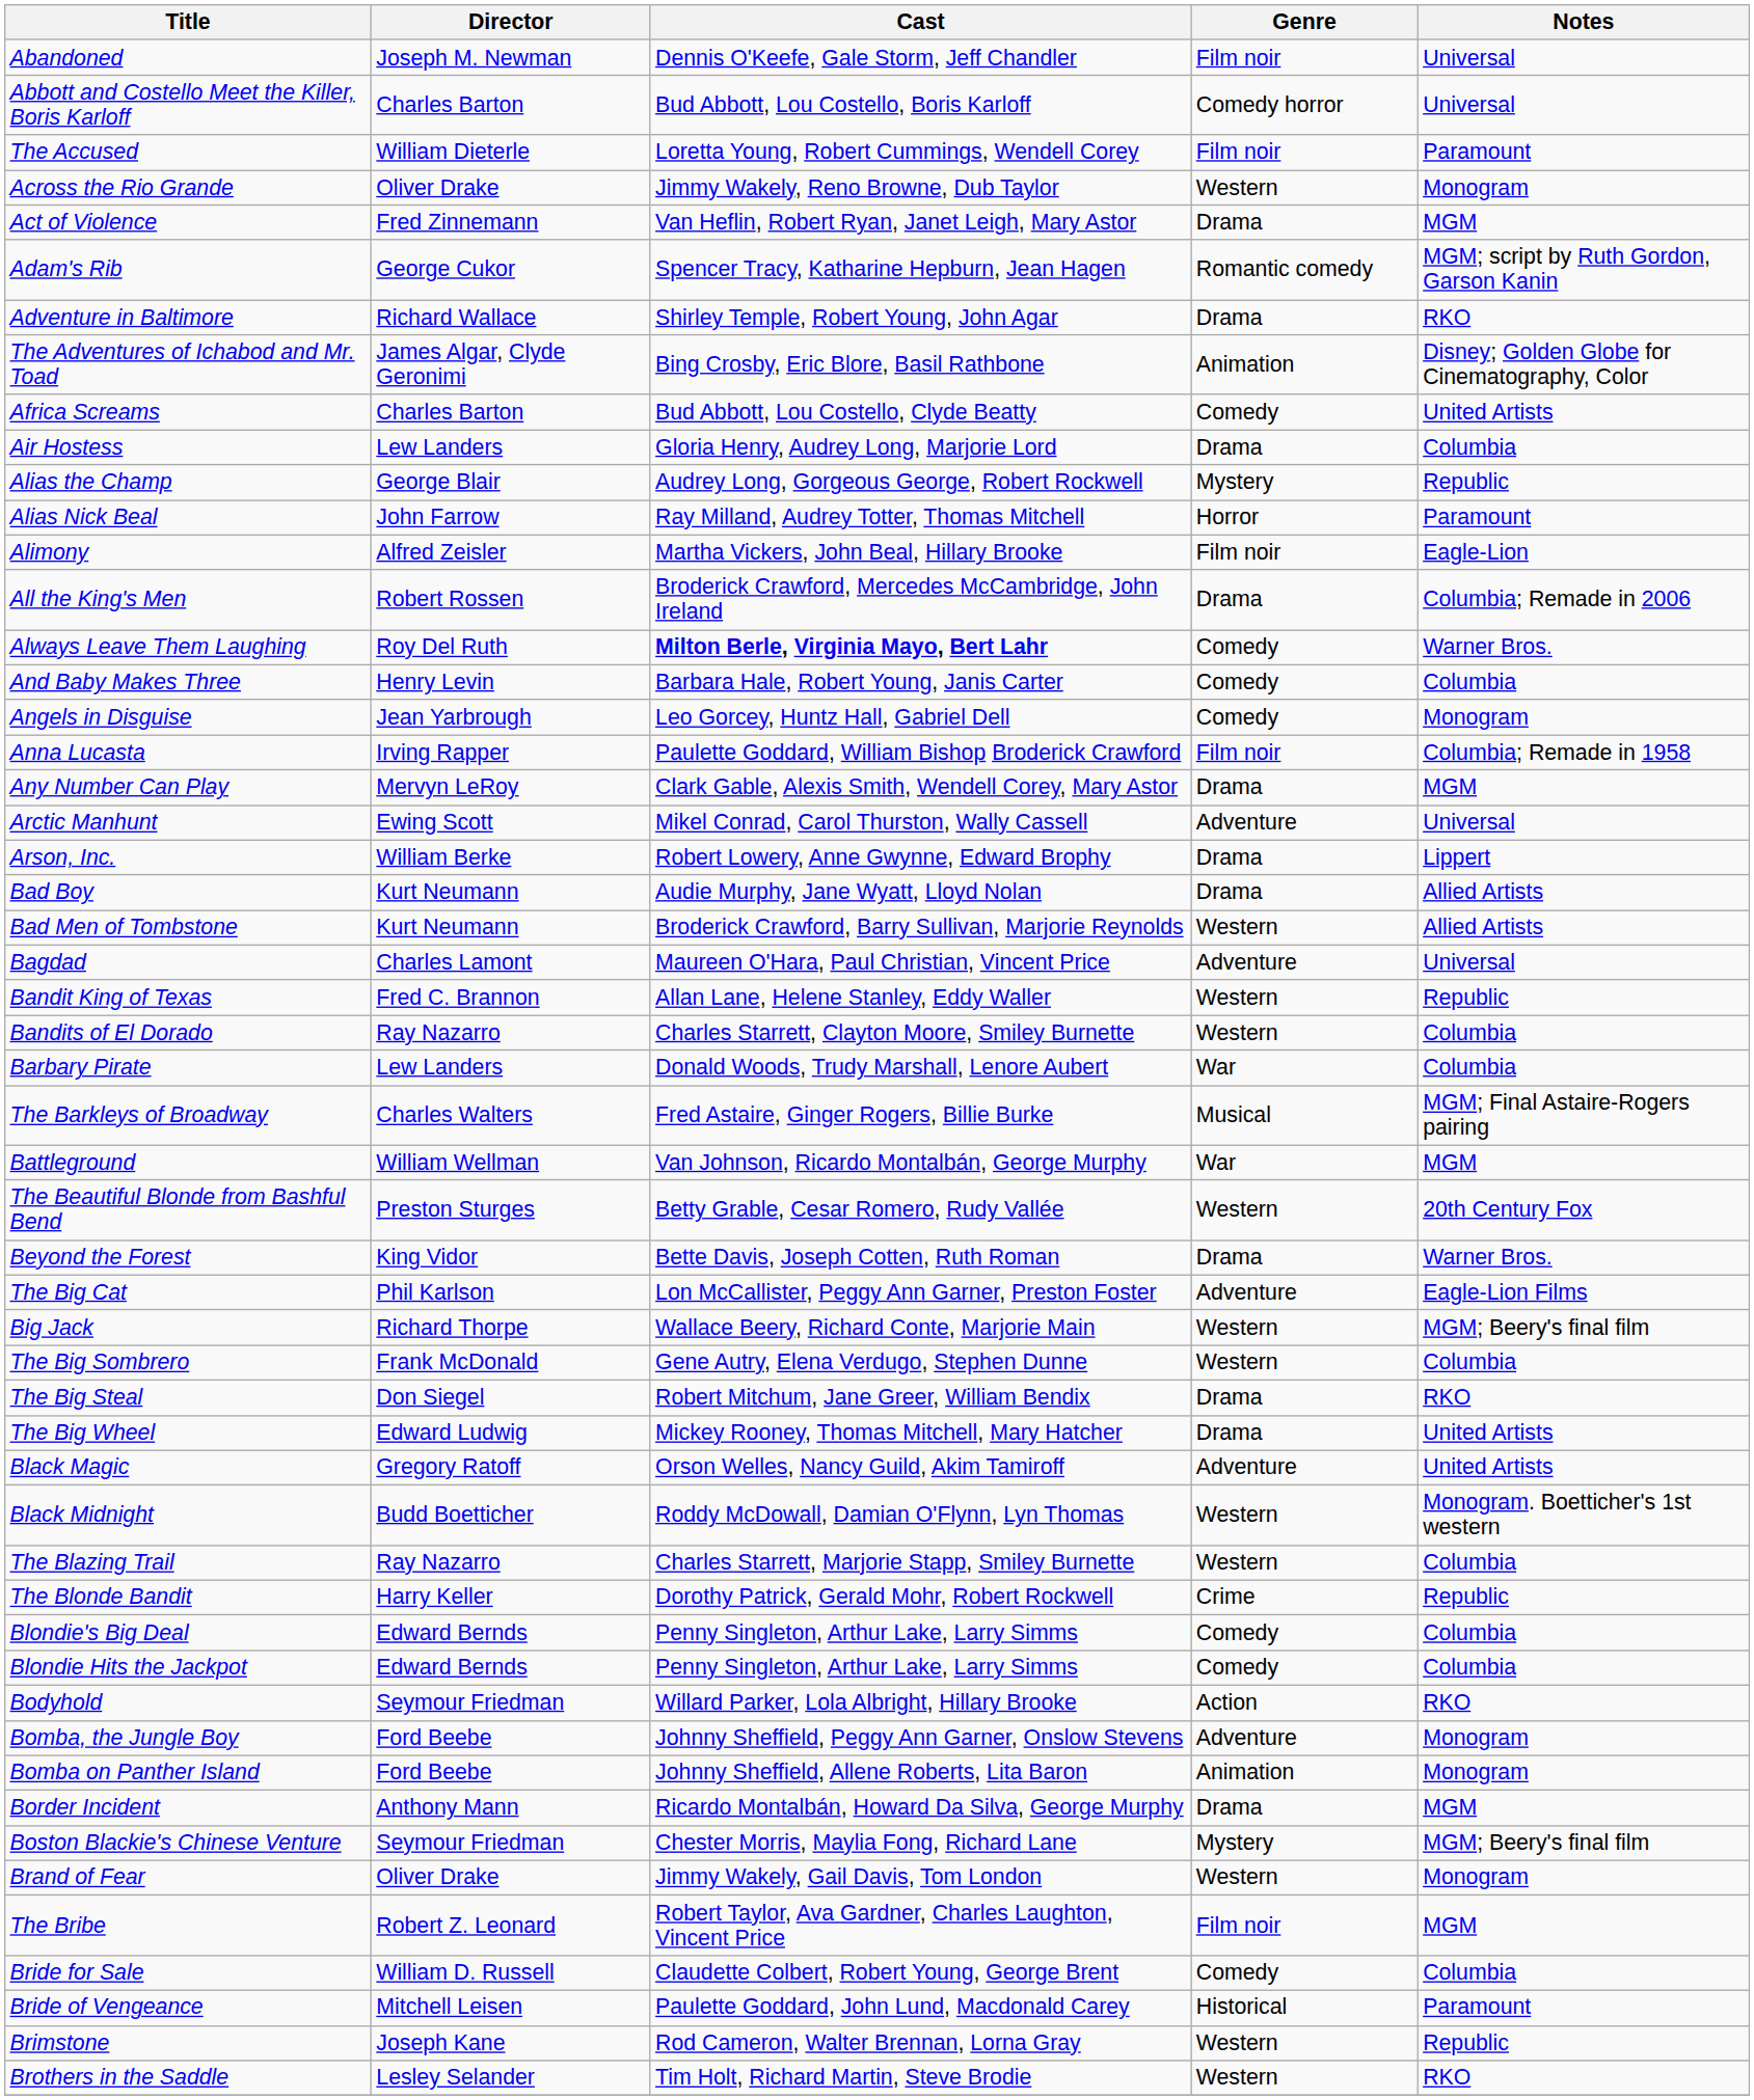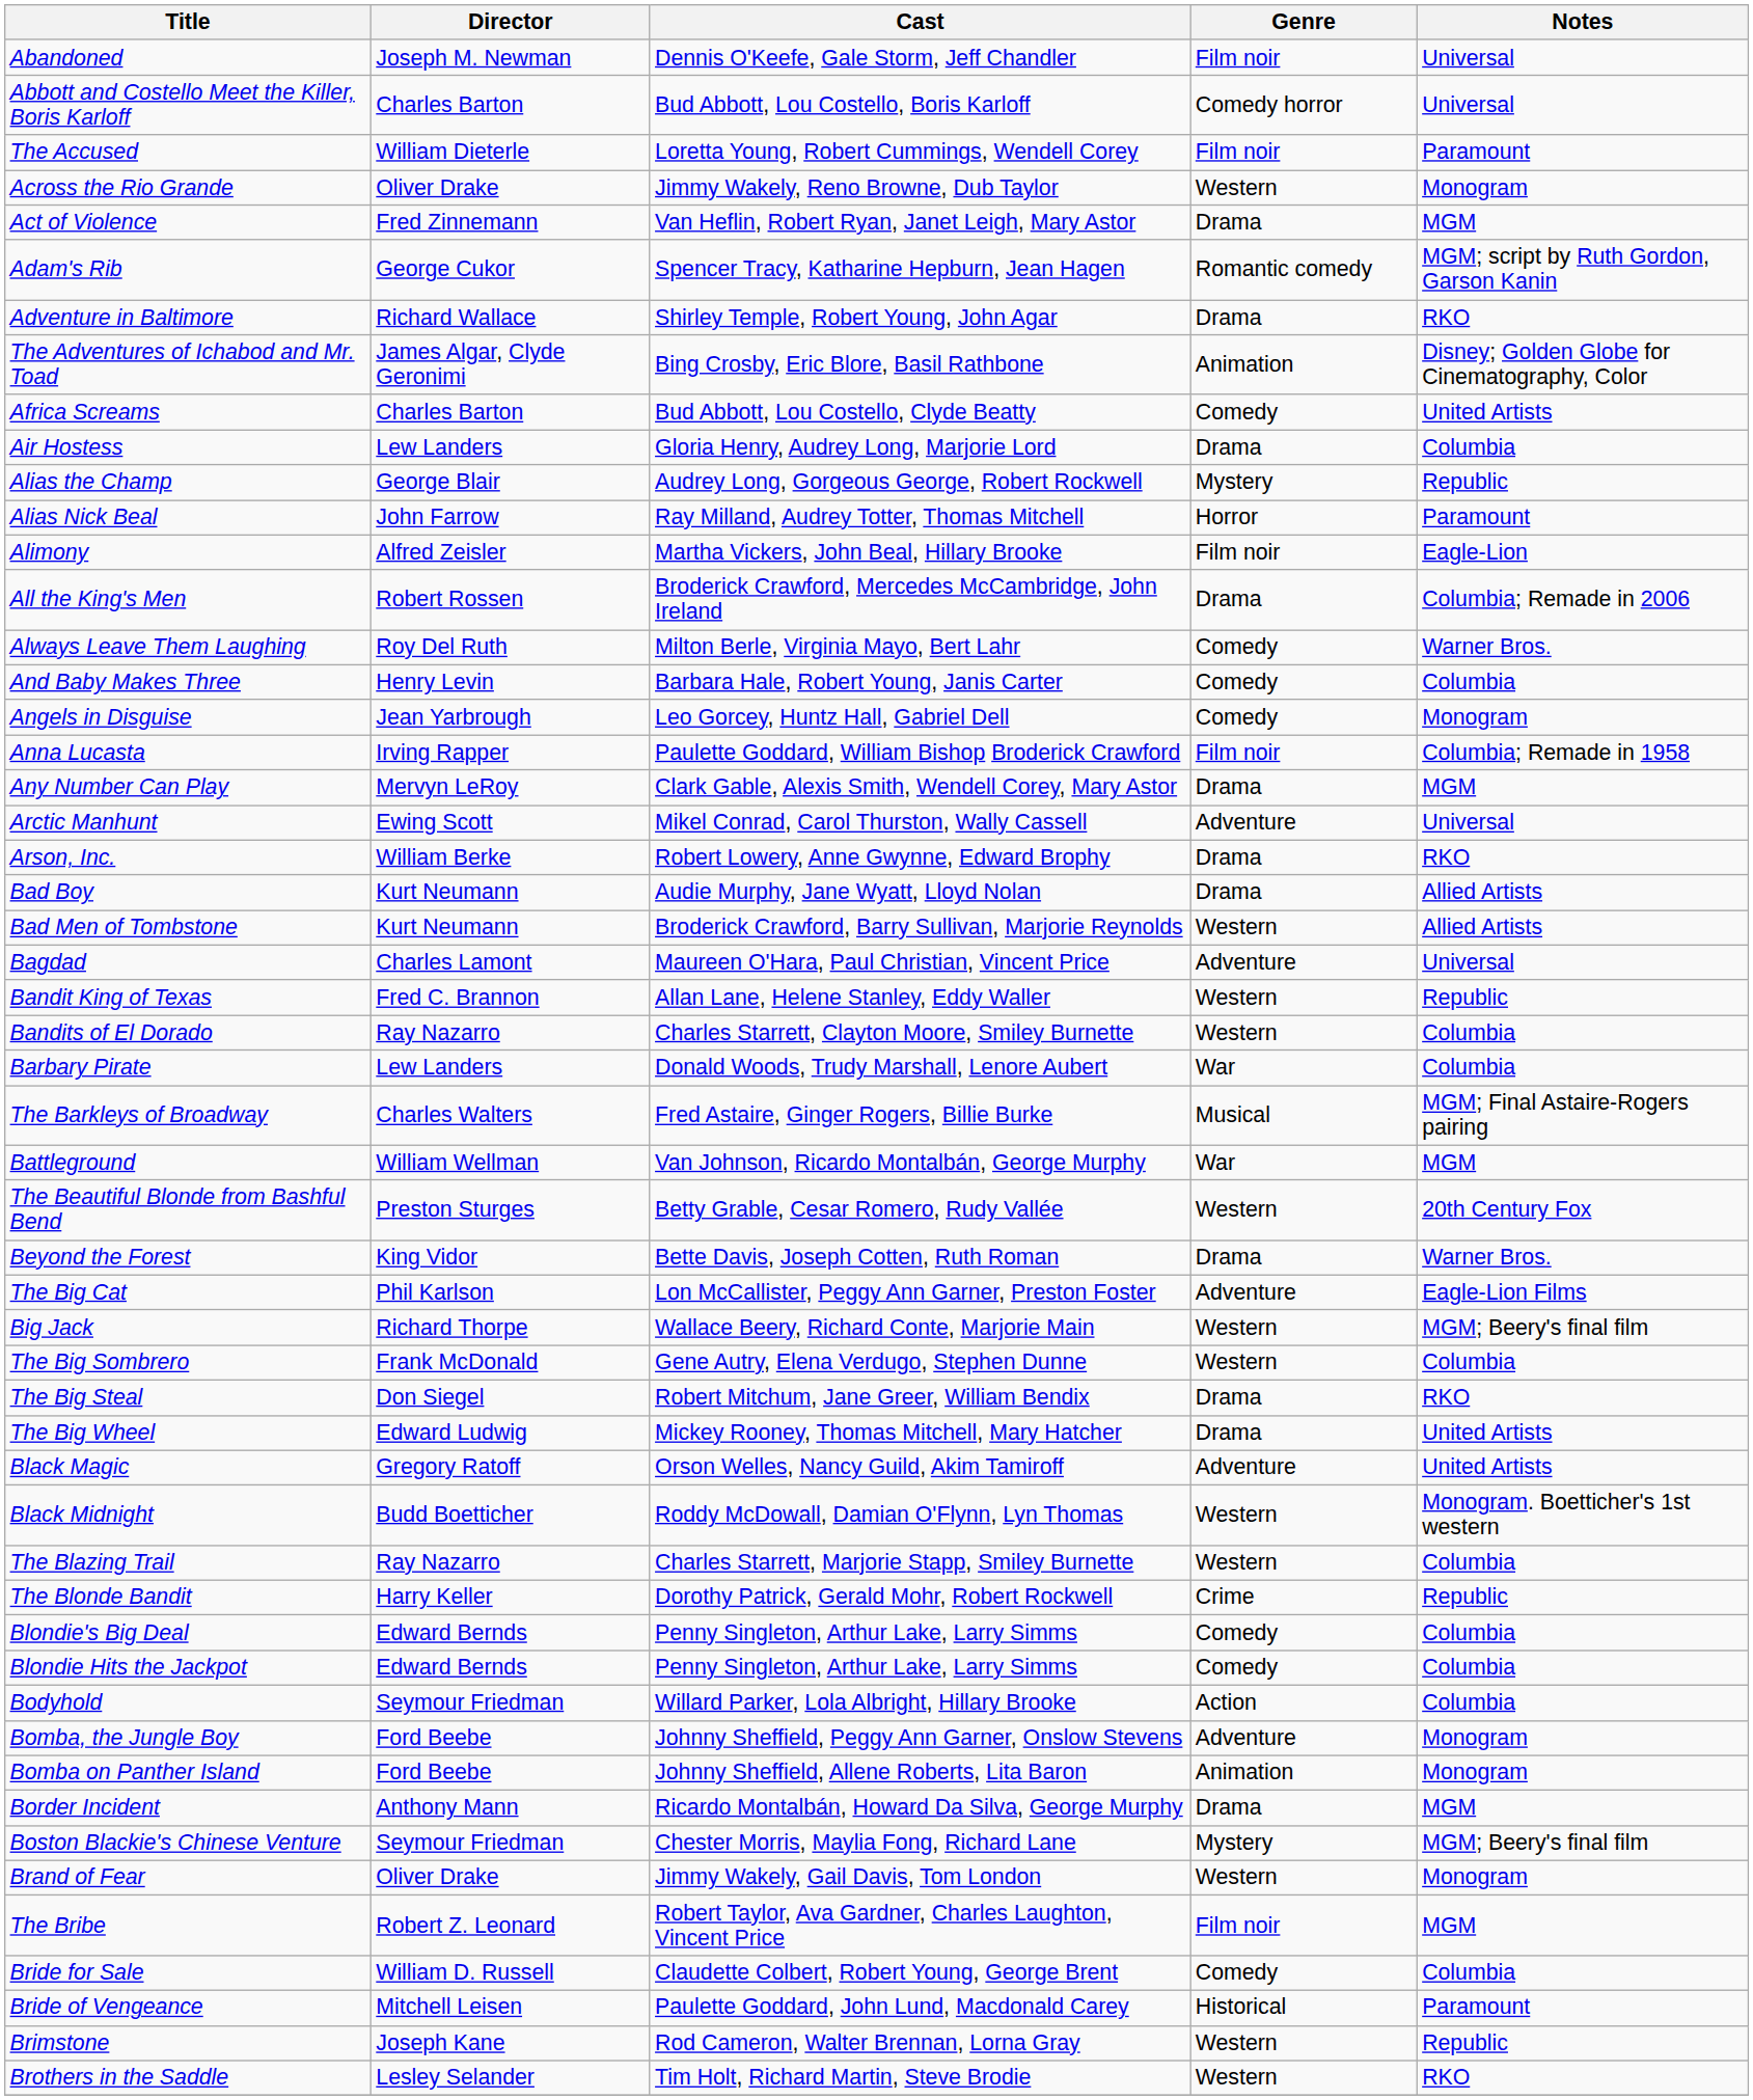Always Leave Them Laughing | Cast: bold -> normal
Arson, Inc. | Notes: Lippert -> RKO
Bodyhold | Notes: RKO -> Columbia
